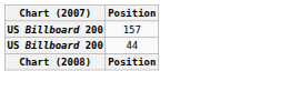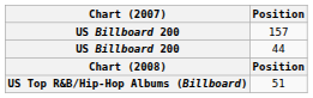+ row: US Top R&B/Hip-Hop Albums (Billboard) | 51
